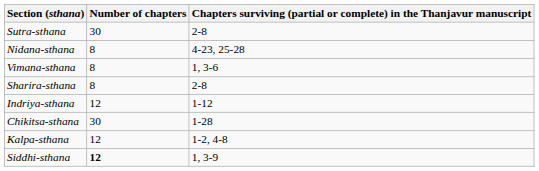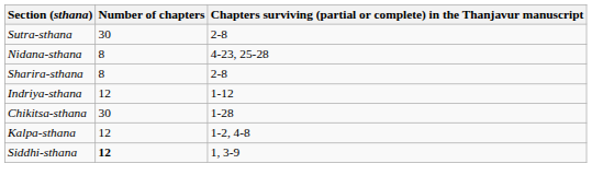- row: Vimana-sthana | 8 | 1, 3-6
